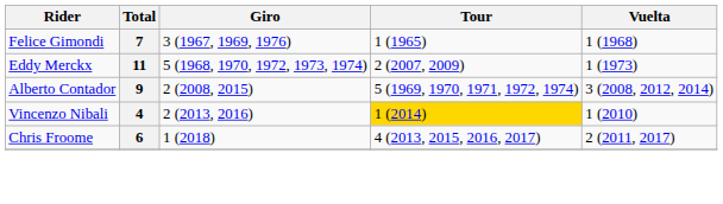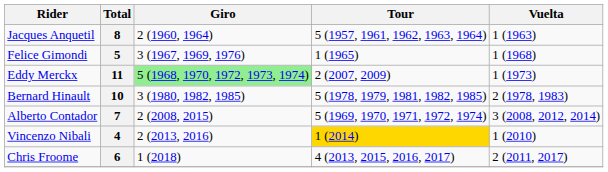+ row: Jacques Anquetil | 8 | 2 (1960, 1964) | 5 (1957, 1961, 1962, 1963, 1964) | 1 (1963)
Felice Gimondi | Total: 7 -> 5
Eddy Merckx | Giro: no background -> lightgreen background
+ row: Bernard Hinault | 10 | 3 (1980, 1982, 1985) | 5 (1978, 1979, 1981, 1982, 1985) | 2 (1978, 1983)
Alberto Contador | Total: 9 -> 7
